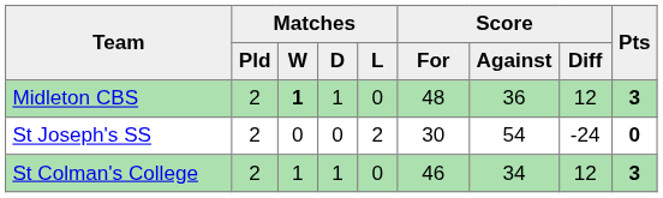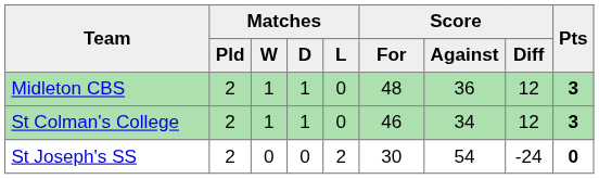Midleton CBS | Matches / W: bold -> normal
rows swapped: St Colman's College <-> St Joseph's SS
